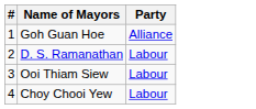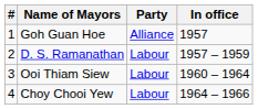+ column: In office | 1957 | 1957 – 1959 | 1960 – 1964 | 1964 – 1966
